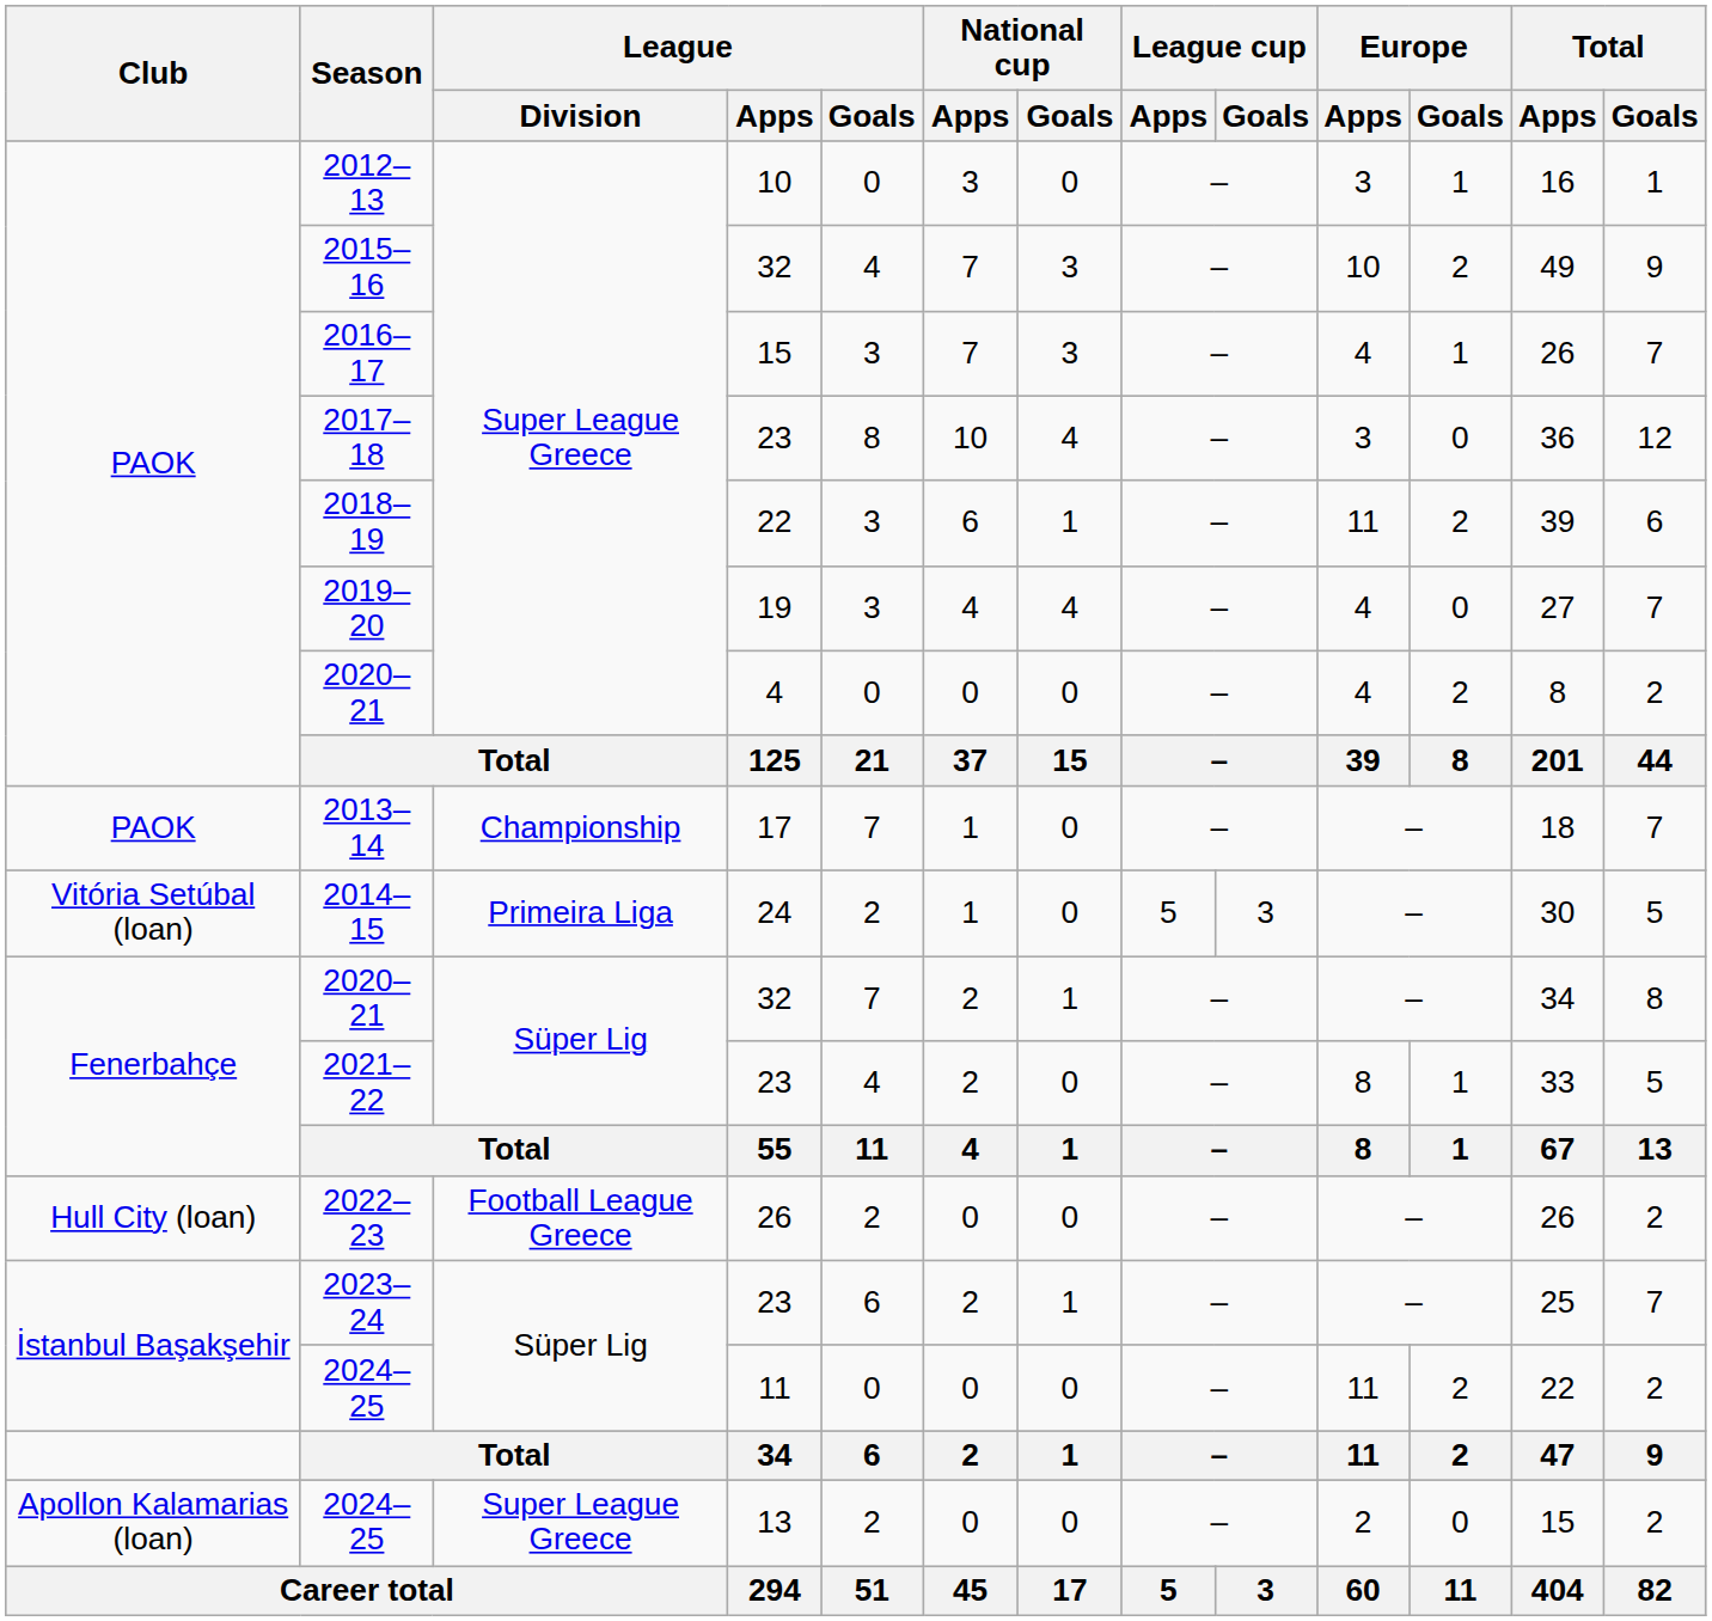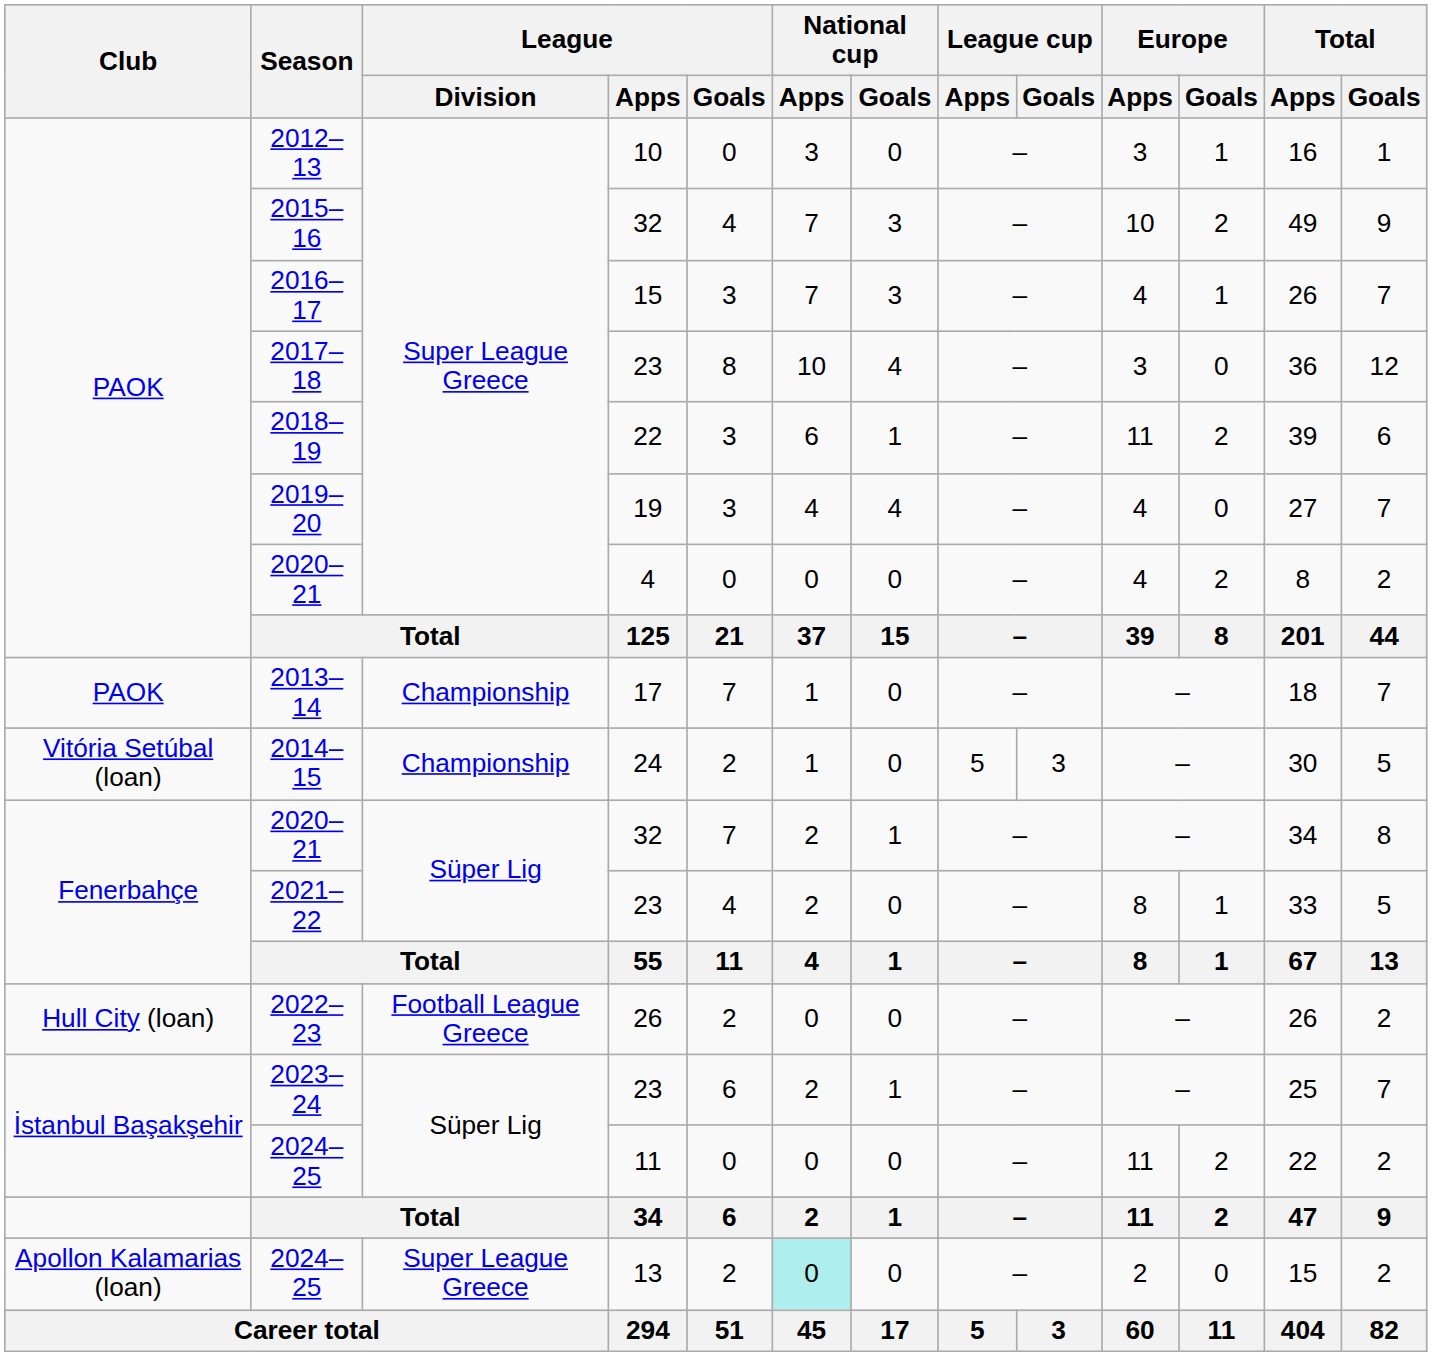2014–15 | League / Division: Primeira Liga -> Championship
2024–25 / 13 | National cup / Apps: no background -> paleturquoise background
